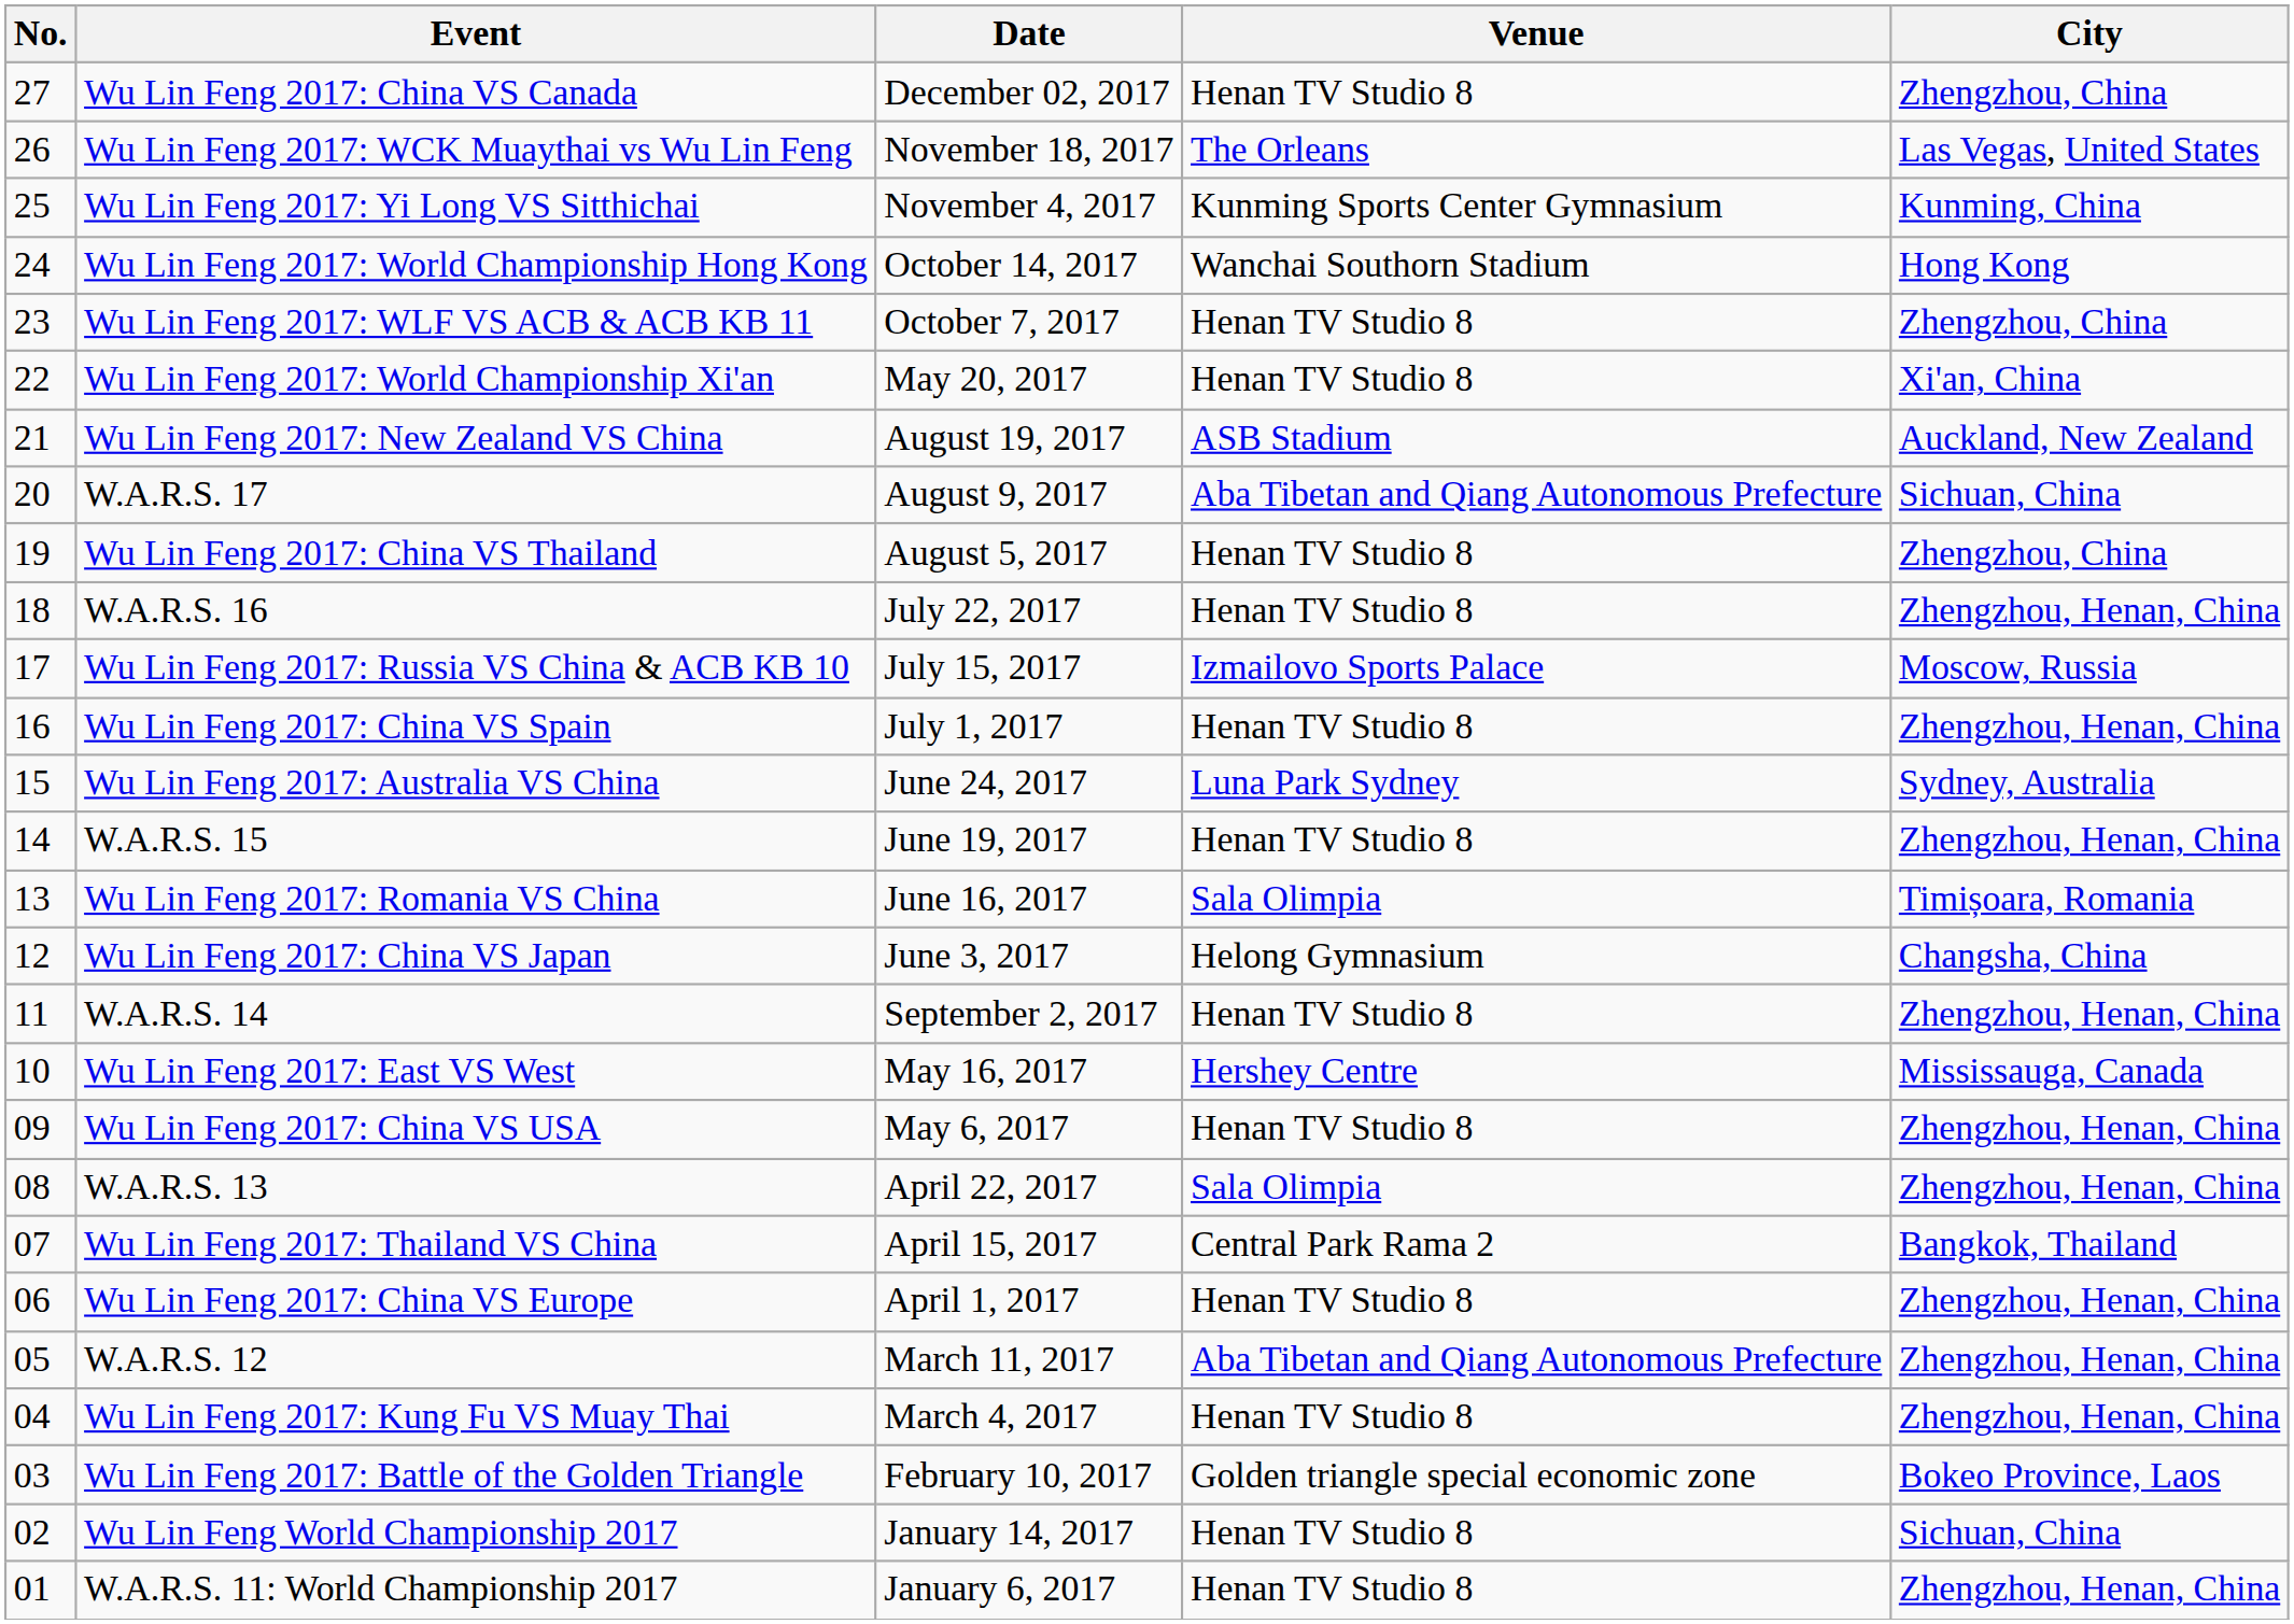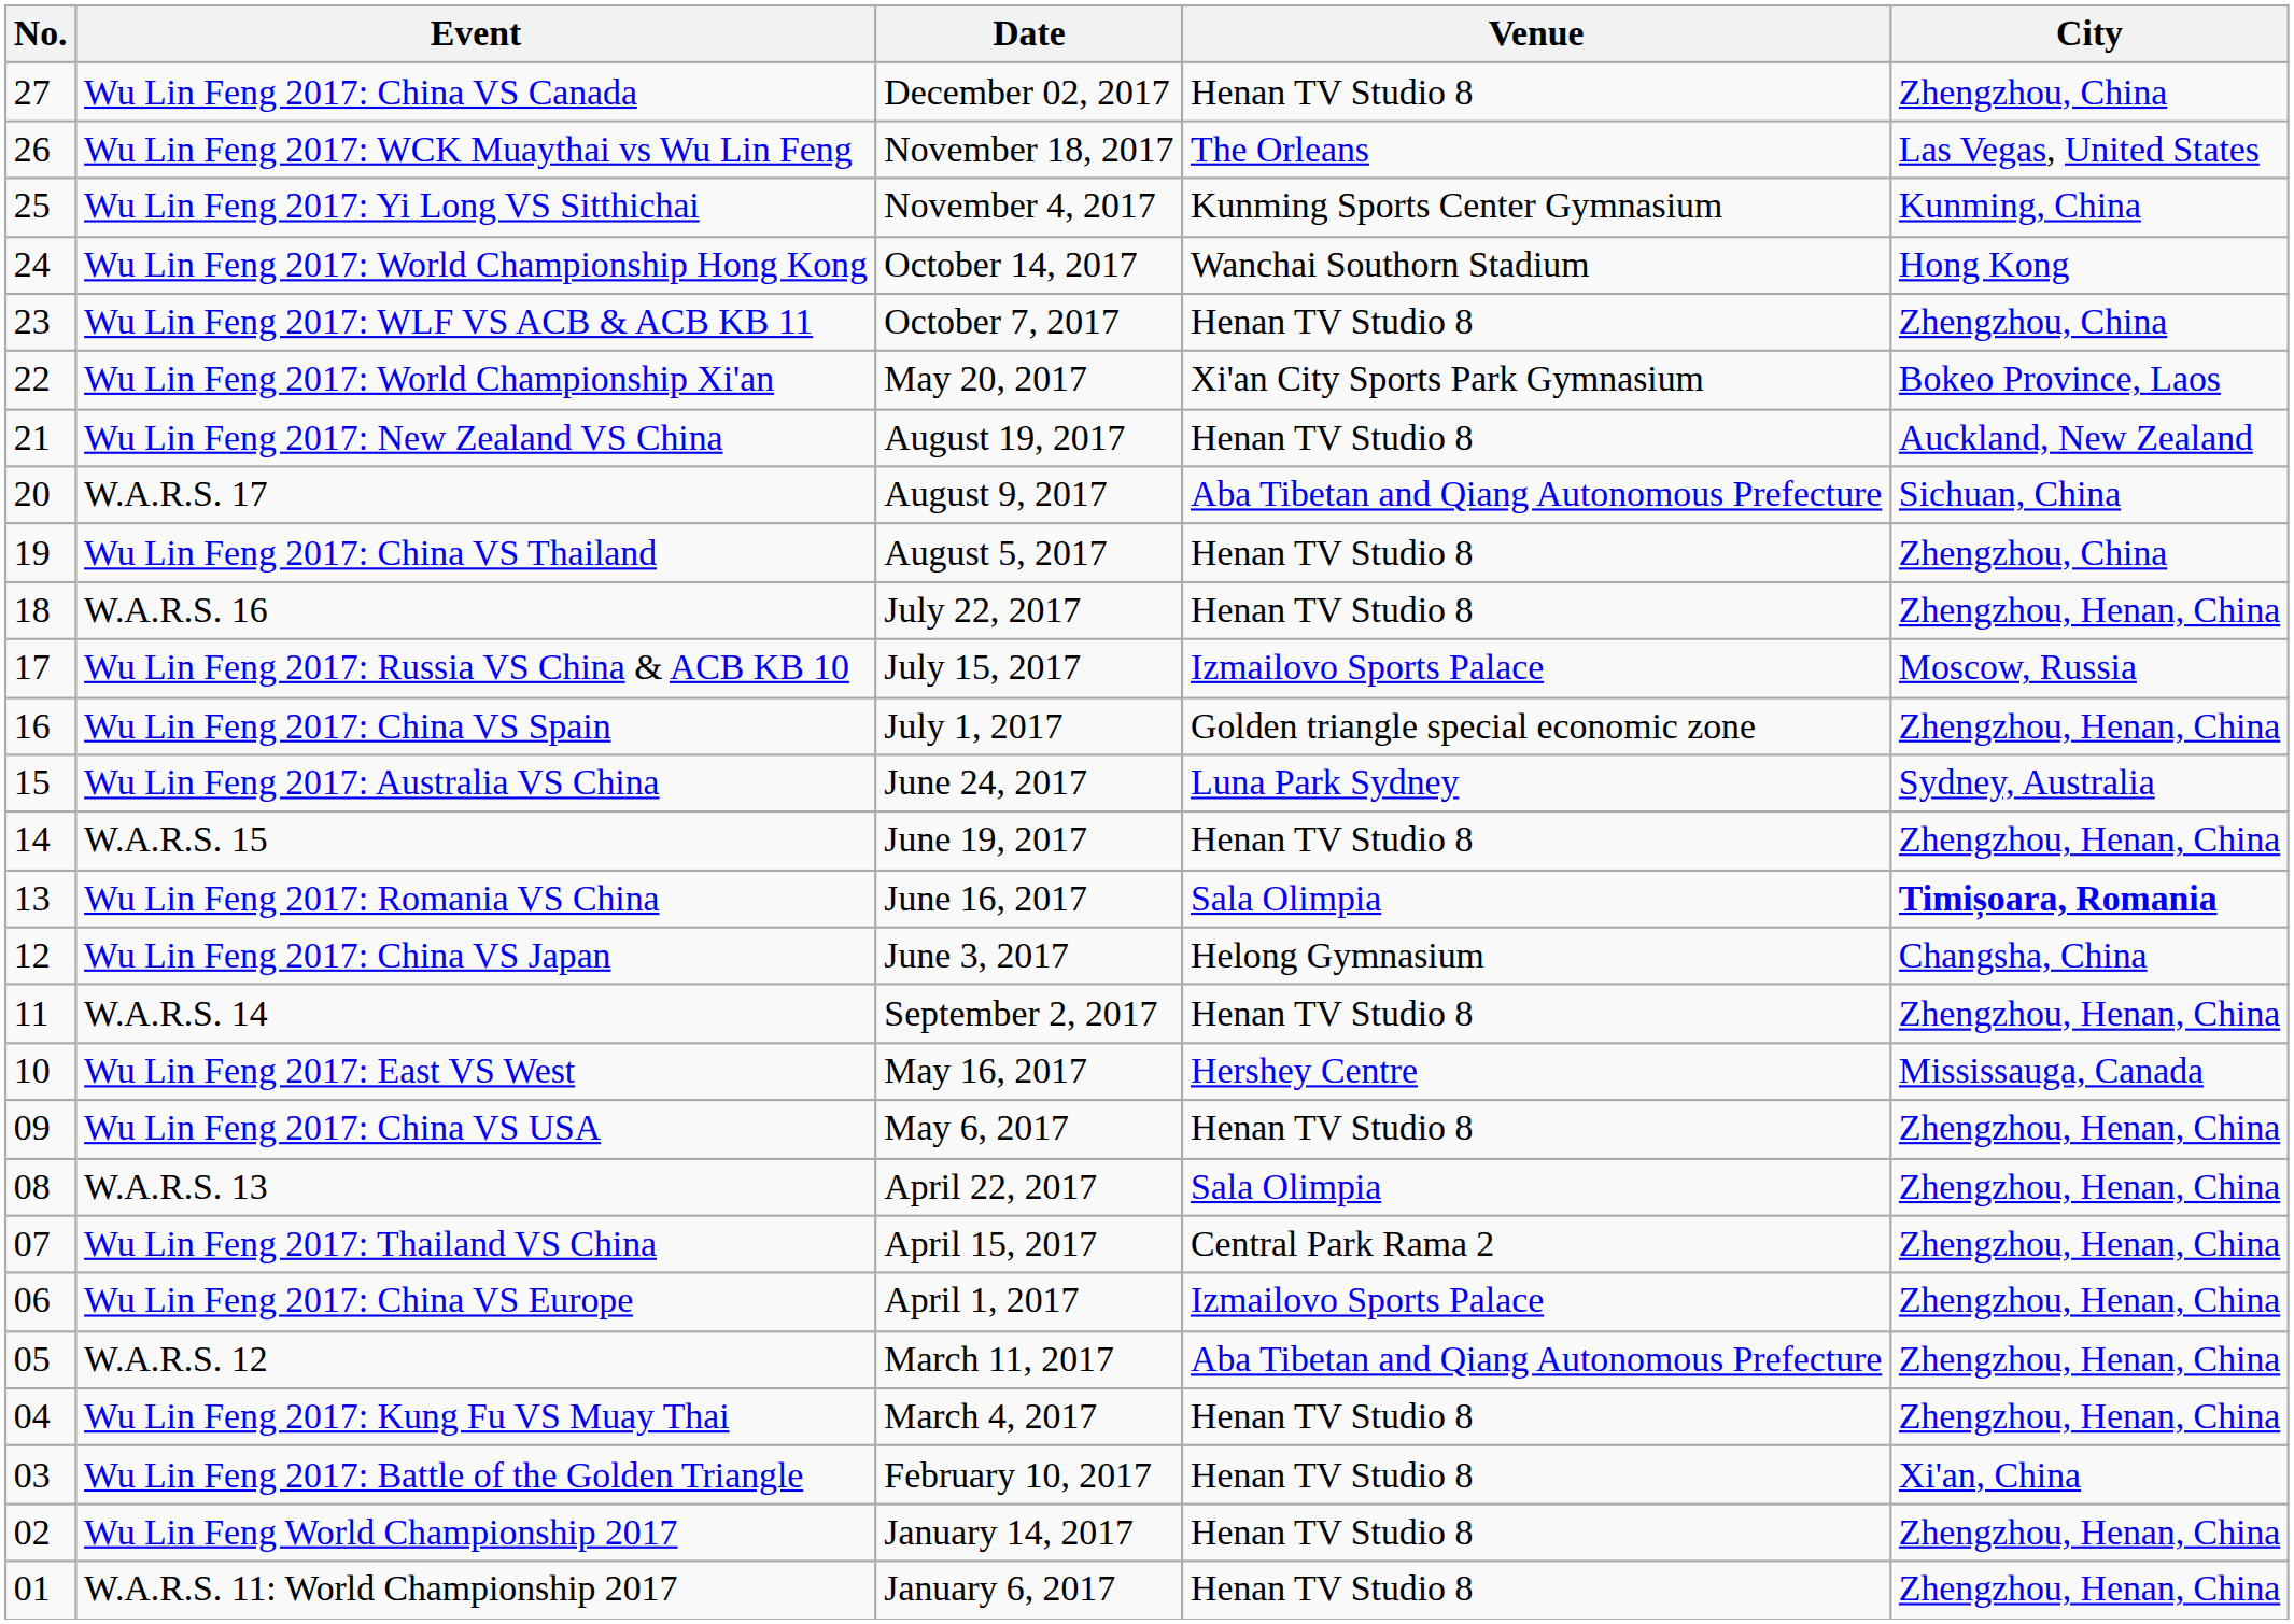Wu Lin Feng 2017: World Championship Xi'an | Venue: Henan TV Studio 8 -> Xi'an City Sports Park Gymnasium
Wu Lin Feng 2017: World Championship Xi'an | City: Xi'an, China -> Bokeo Province, Laos
Wu Lin Feng 2017: New Zealand VS China | Venue: ASB Stadium -> Henan TV Studio 8
Wu Lin Feng 2017: China VS Spain | Venue: Henan TV Studio 8 -> Golden triangle special economic zone
Wu Lin Feng 2017: Romania VS China | City: normal -> bold
Wu Lin Feng 2017: Thailand VS China | City: Bangkok, Thailand -> Zhengzhou, Henan, China
Wu Lin Feng 2017: China VS Europe | Venue: Henan TV Studio 8 -> Izmailovo Sports Palace
Wu Lin Feng 2017: Battle of the Golden Triangle | Venue: Golden triangle special economic zone -> Henan TV Studio 8
Wu Lin Feng 2017: Battle of the Golden Triangle | City: Bokeo Province, Laos -> Xi'an, China
Wu Lin Feng World Championship 2017 | City: Sichuan, China -> Zhengzhou, Henan, China
